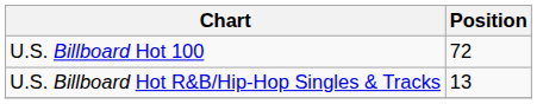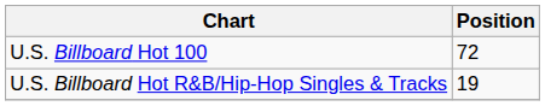U.S. Billboard Hot R&B/Hip-Hop Singles & Tracks | Position: 13 -> 19
